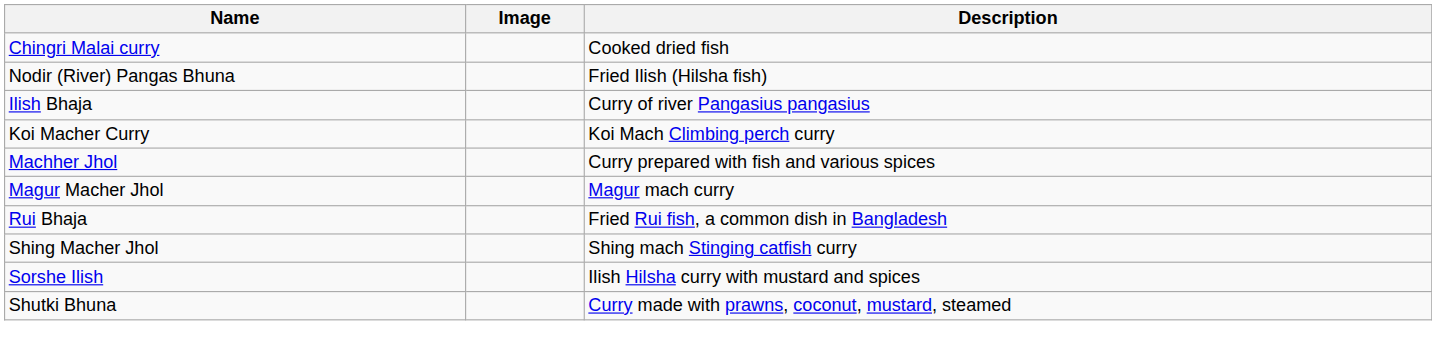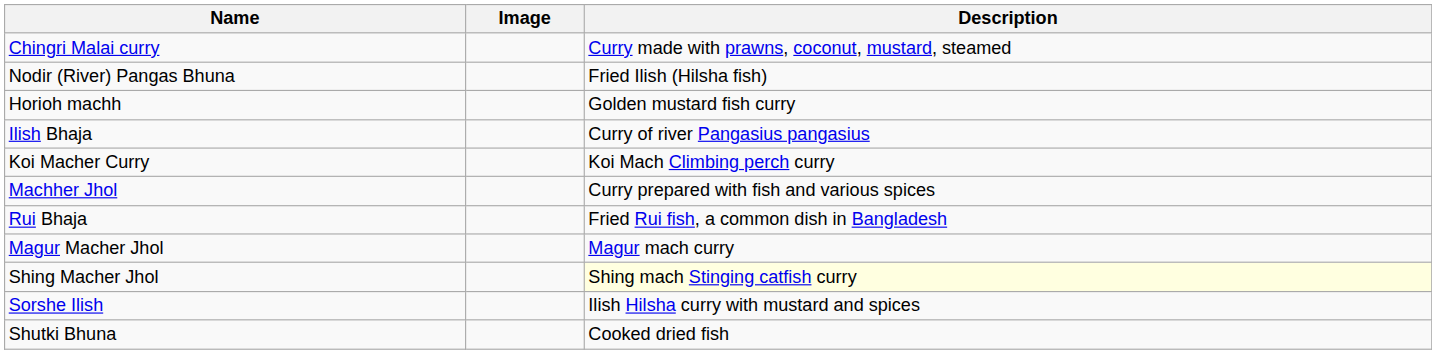Chingri Malai curry | Description: Cooked dried fish -> Curry made with prawns, coconut, mustard, steamed
+ row: Horioh machh | Golden mustard fish curry
rows swapped: Magur Macher Jhol <-> Rui Bhaja
Shing Macher Jhol | Description: no background -> lightyellow background
Shutki Bhuna | Description: Curry made with prawns, coconut, mustard, steamed -> Cooked dried fish
